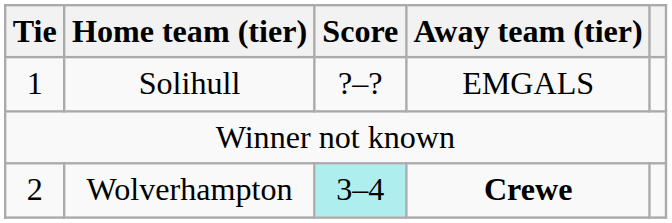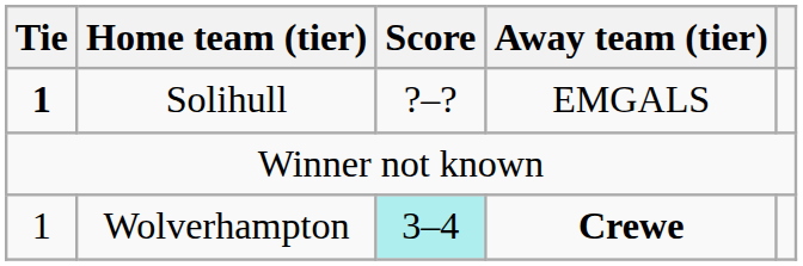Solihull | Tie: normal -> bold
Wolverhampton | Tie: 2 -> 1
